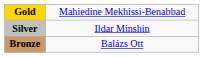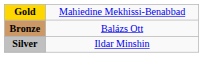rows swapped: Silver <-> Bronze
